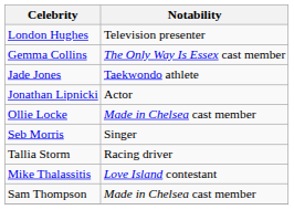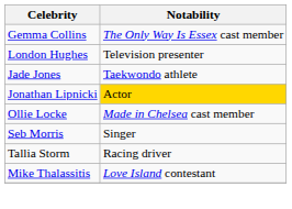rows swapped: Gemma Collins <-> London Hughes
Jonathan Lipnicki | Notability: no background -> gold background
- row: Sam Thompson | Made in Chelsea cast member
